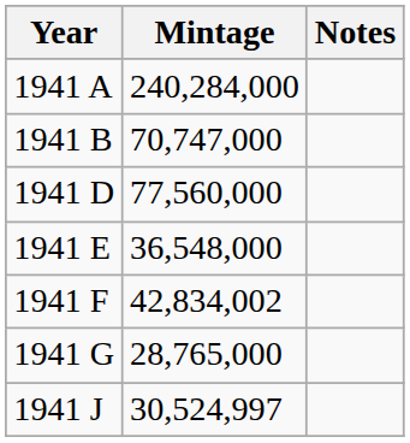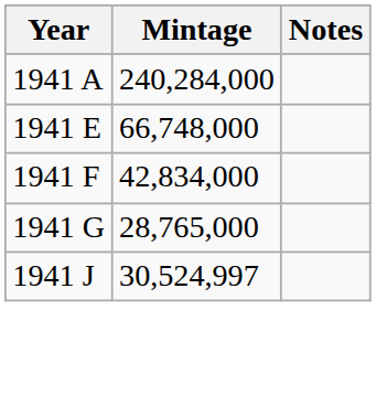- row: 1941 B | 70,747,000
- row: 1941 D | 77,560,000
1941 E | Mintage: 36,548,000 -> 66,748,000
1941 F | Mintage: 42,834,002 -> 42,834,000
